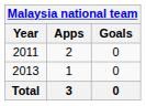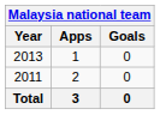rows swapped: 2011 <-> 2013
